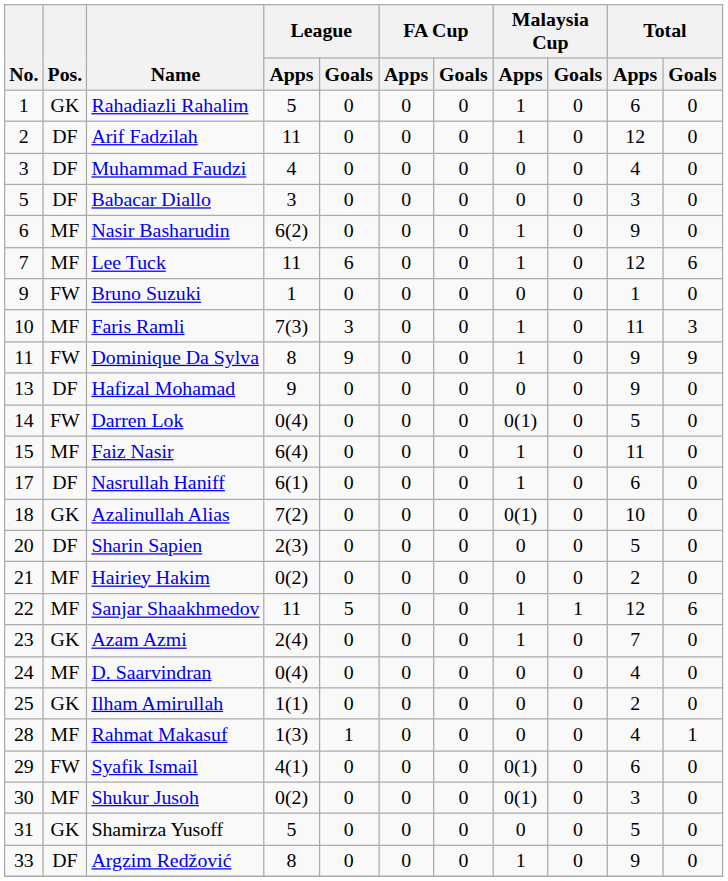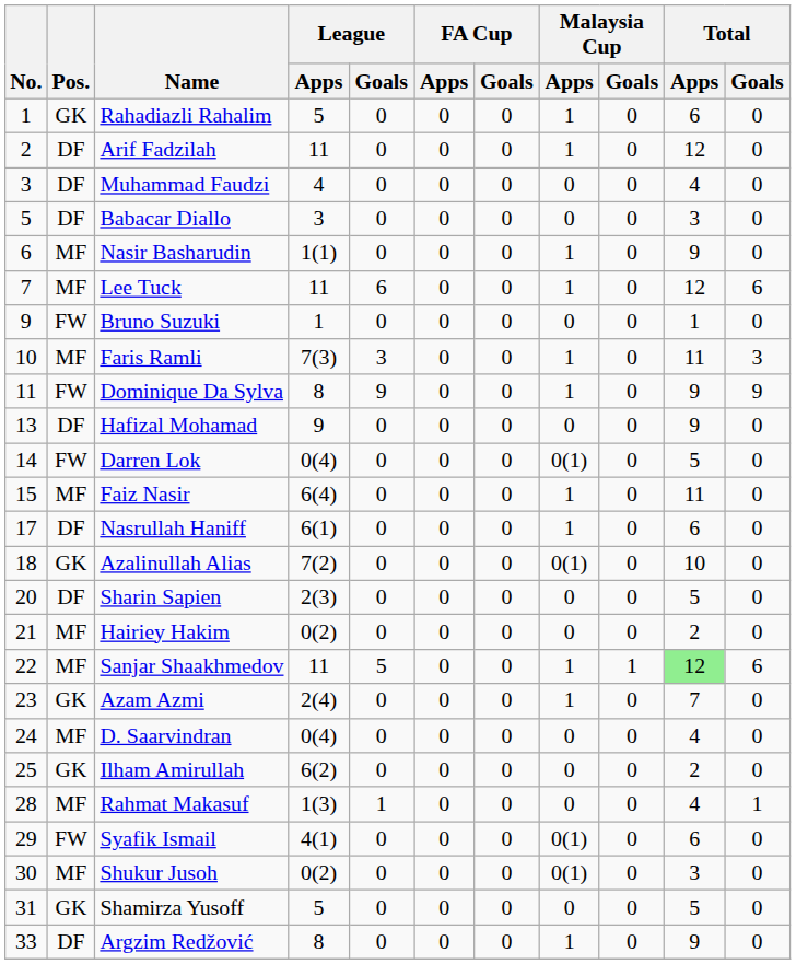Nasir Basharudin | League / Apps: 6(2) -> 1(1)
Sanjar Shaakhmedov | Total / Apps: no background -> lightgreen background
Ilham Amirullah | League / Apps: 1(1) -> 6(2)
